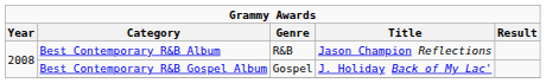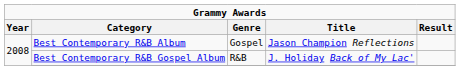Best Contemporary R&B Album | Genre: R&B -> Gospel
Best Contemporary R&B Gospel Album | Genre: Gospel -> R&B
